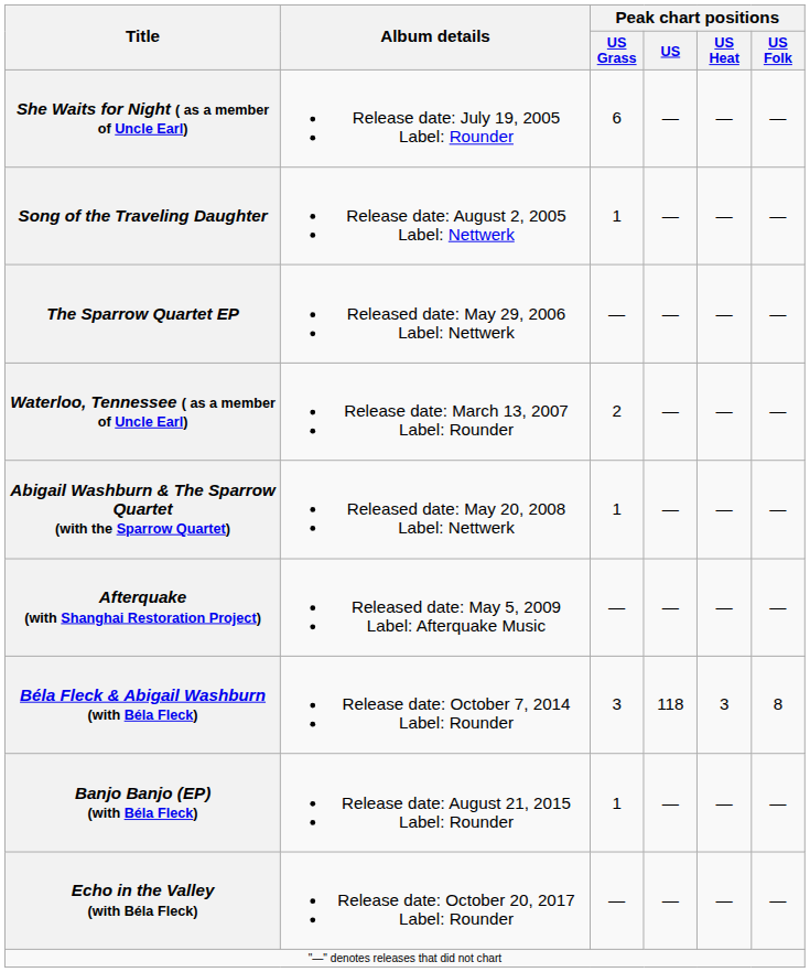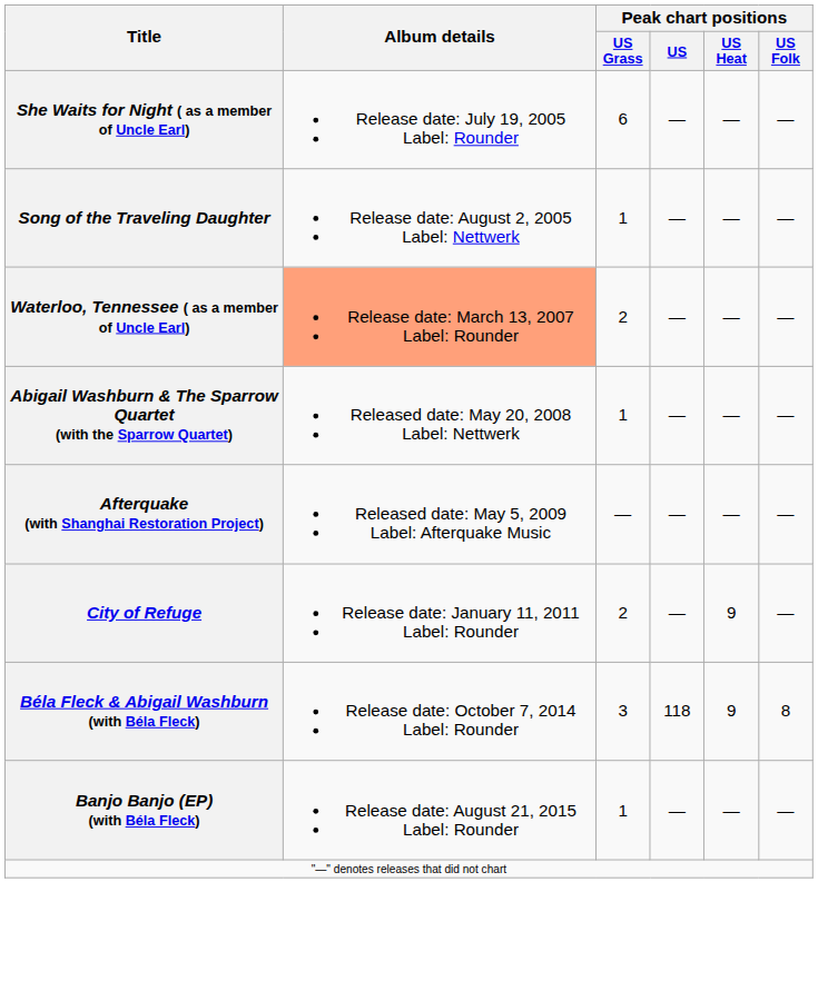- row: The Sparrow Quartet EP | Released date: May 29, 2006 Label: Nettwerk | — | — | — | —
Waterloo, Tennessee ( as a member of Uncle Earl) | Album details: no background -> lightsalmon background
+ row: City of Refuge | Release date: January 11, 2011 Label: Rounder | 2 | — | 9 | —
Béla Fleck & Abigail Washburn (with Béla Fleck) | Peak chart positions / US Heat: 3 -> 9
- row: Echo in the Valley (with Béla Fleck) | Release date: October 20, 2017 Label: Rounder | — | — | — | —
